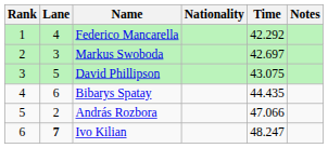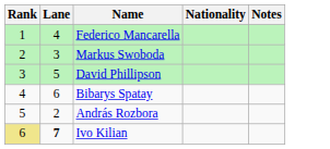- column: Time | 42.292 | 42.697 | 43.075 | 44.435 | 47.066 | 48.247
Ivo Kilian | Rank: no background -> khaki background
